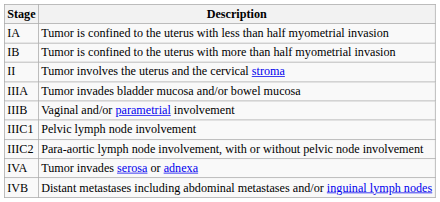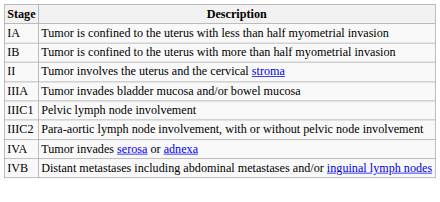- row: IIIB | Vaginal and/or parametrial involvement
